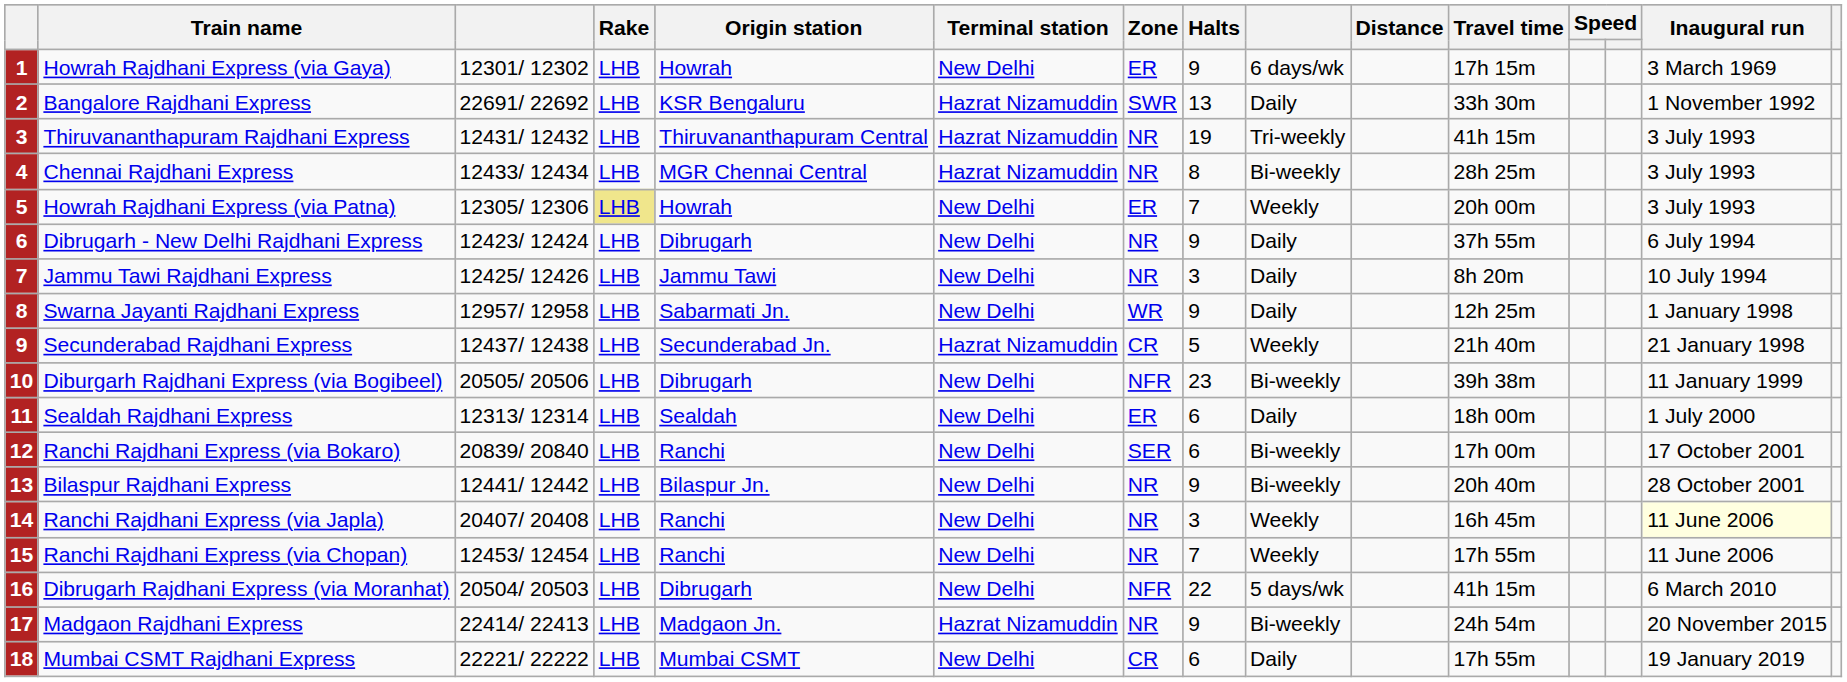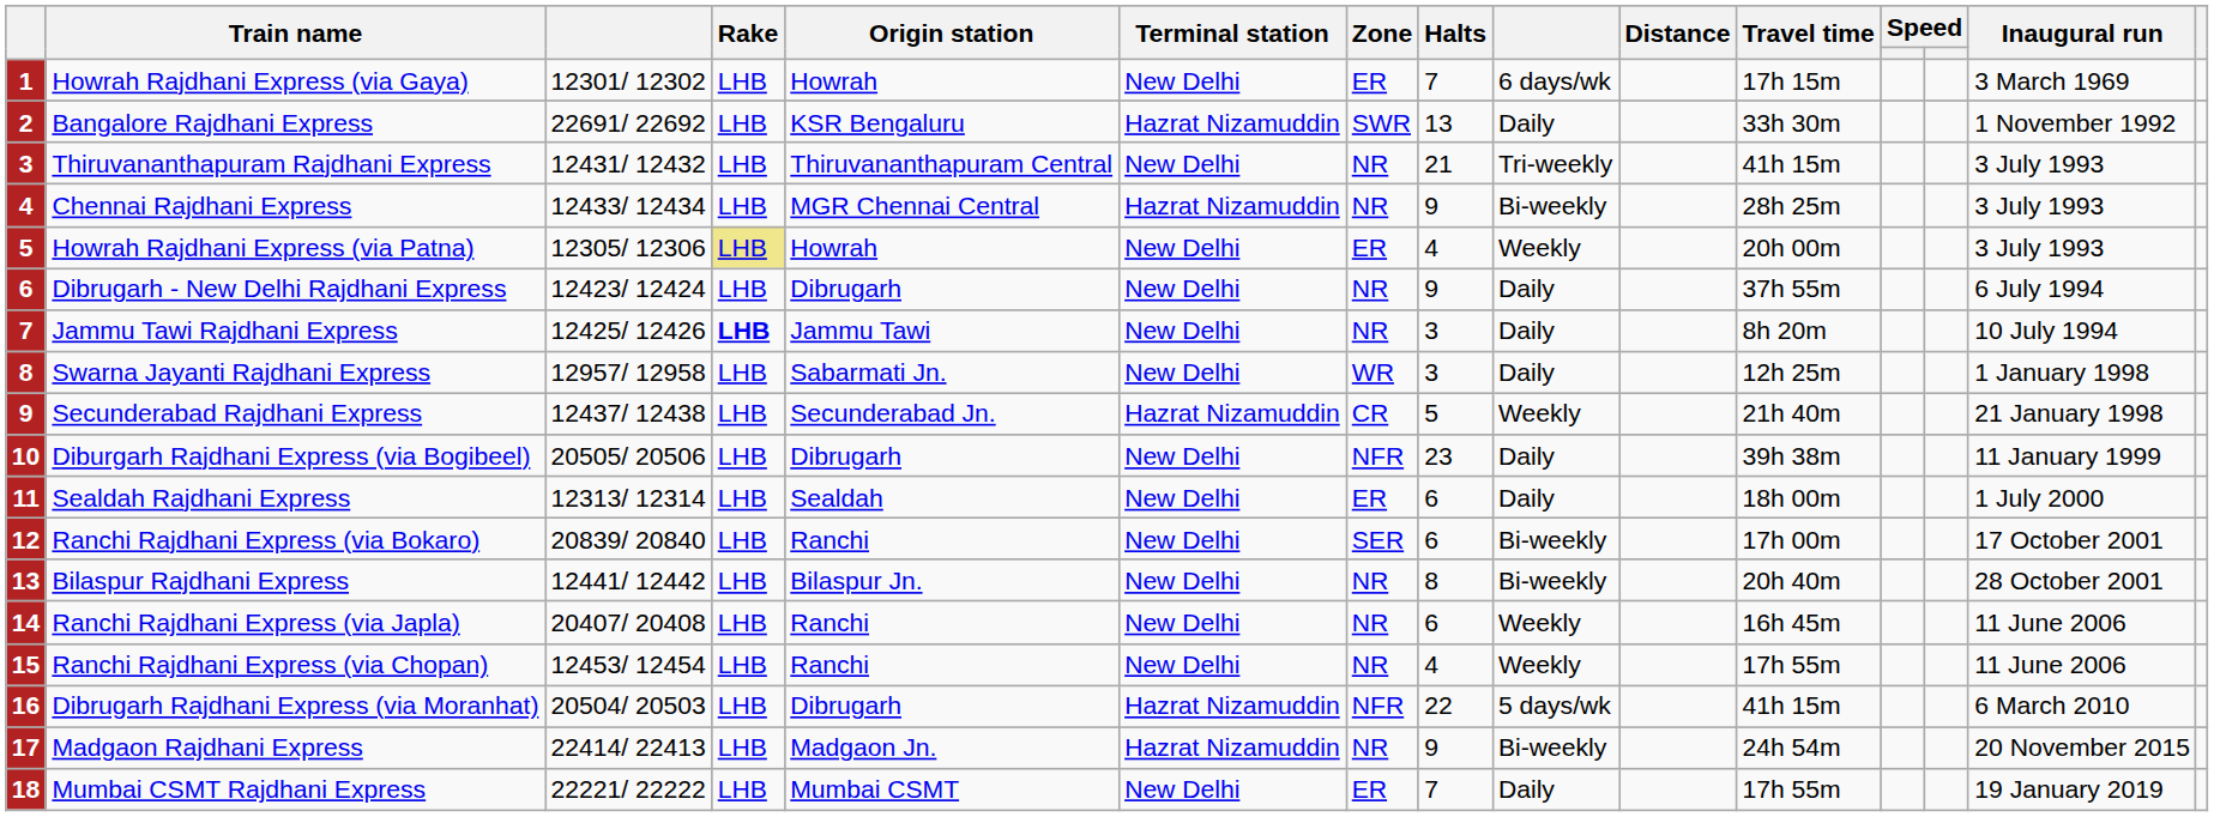Howrah Rajdhani Express (via Gaya) | Halts: 9 -> 7
Thiruvananthapuram Rajdhani Express | Terminal station: Hazrat Nizamuddin -> New Delhi
Thiruvananthapuram Rajdhani Express | Halts: 19 -> 21
Chennai Rajdhani Express | Halts: 8 -> 9
Howrah Rajdhani Express (via Patna) | Halts: 7 -> 4
Jammu Tawi Rajdhani Express | Rake: normal -> bold
Swarna Jayanti Rajdhani Express | Halts: 9 -> 3
Diburgarh Rajdhani Express (via Bogibeel) | column 9: Bi-weekly -> Daily
Bilaspur Rajdhani Express | Halts: 9 -> 8
Ranchi Rajdhani Express (via Japla) | Halts: 3 -> 6
Ranchi Rajdhani Express (via Japla) | Inaugural run: lightyellow background -> no background
Ranchi Rajdhani Express (via Chopan) | Halts: 7 -> 4
Dibrugarh Rajdhani Express (via Moranhat) | Terminal station: New Delhi -> Hazrat Nizamuddin
Mumbai CSMT Rajdhani Express | Zone: CR -> ER
Mumbai CSMT Rajdhani Express | Halts: 6 -> 7
